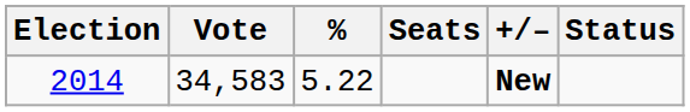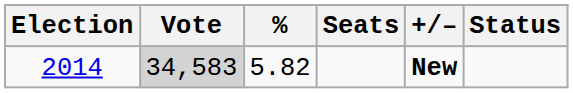2014 | Vote: no background -> lightgrey background
2014 | %: 5.22 -> 5.82
